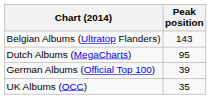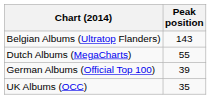Dutch Albums (MegaCharts) | Peak position: 95 -> 55
